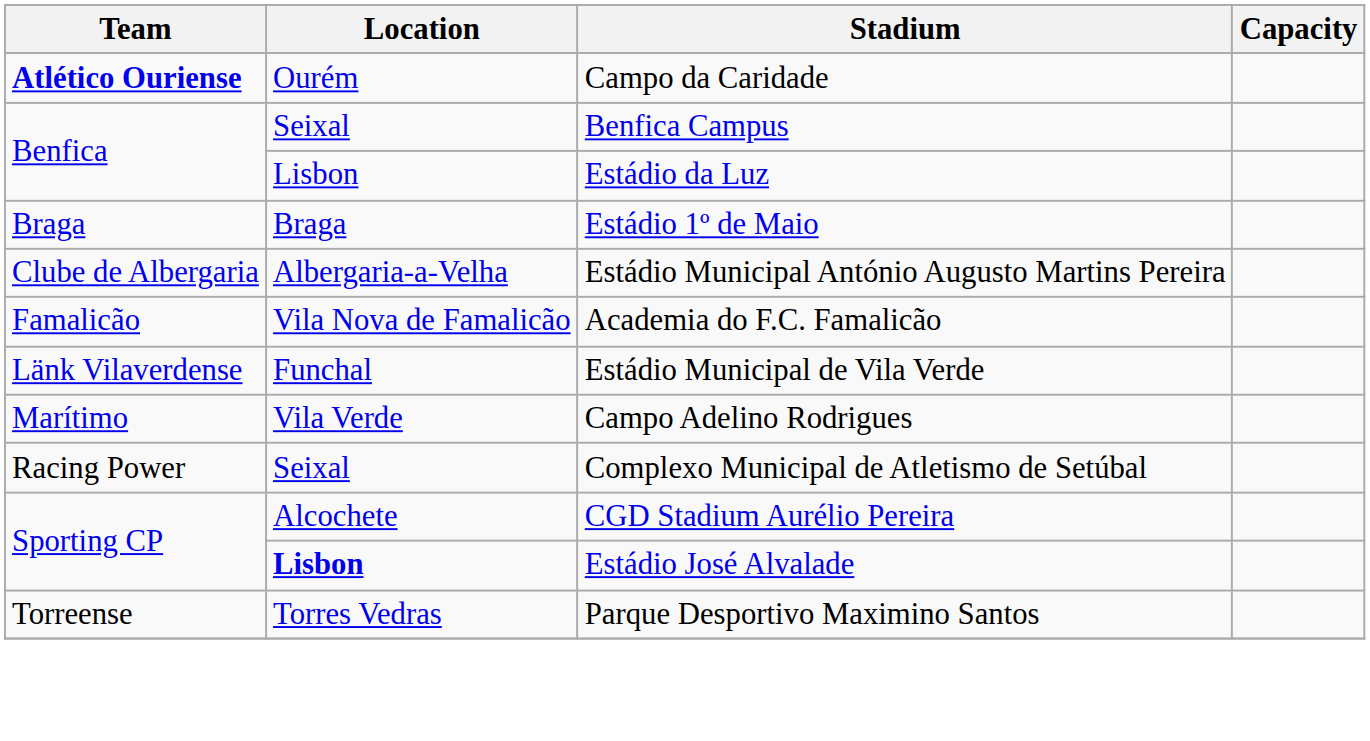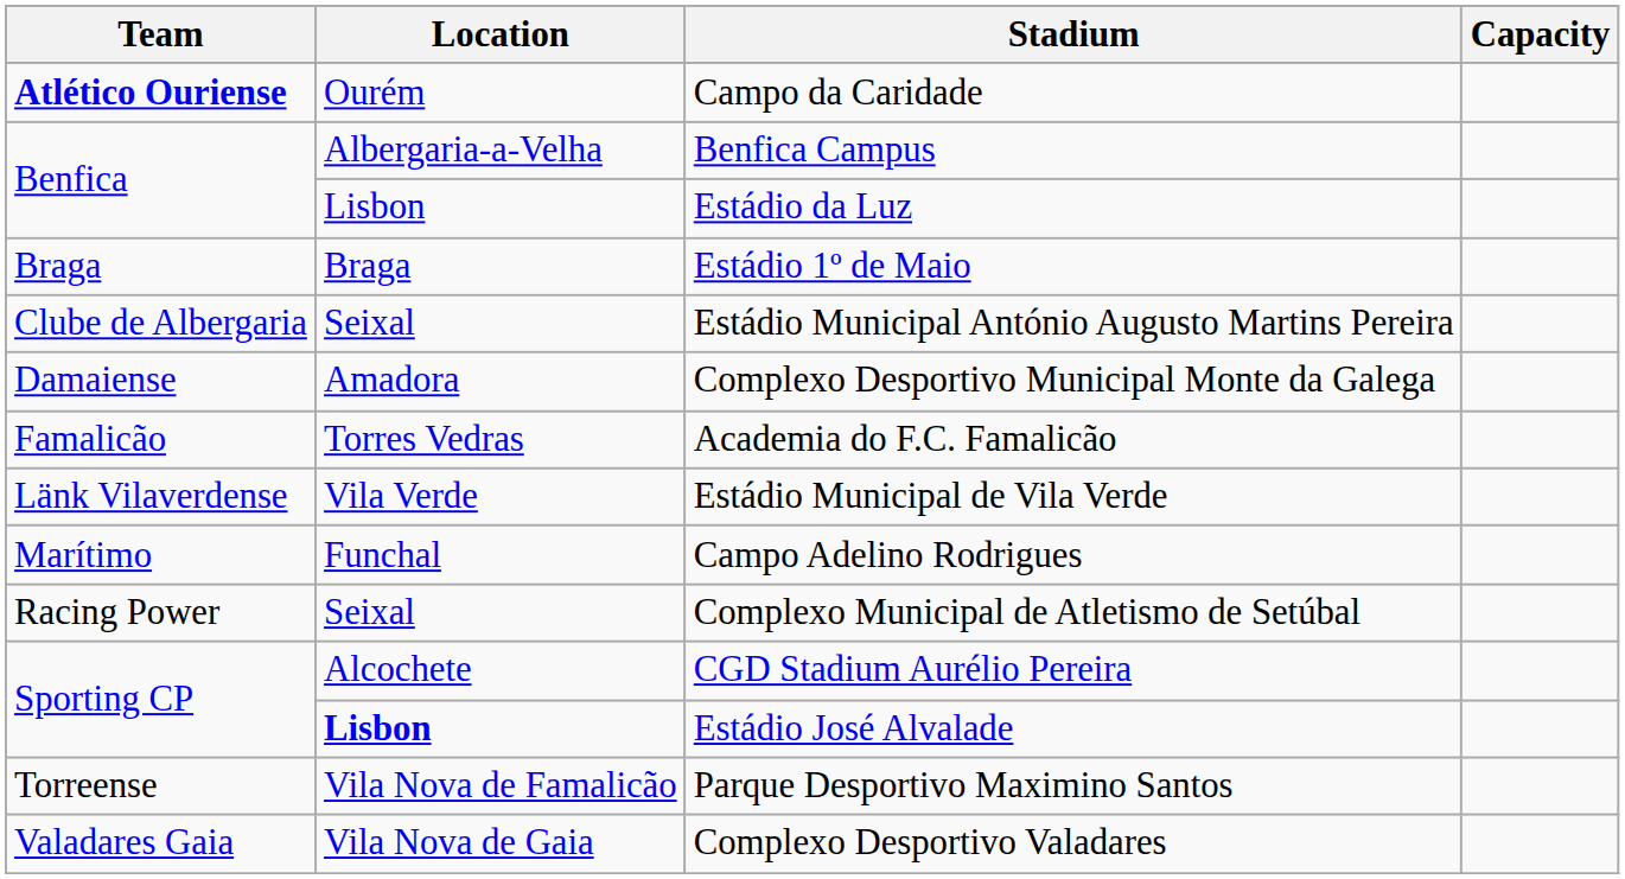Benfica Campus | Location: Seixal -> Albergaria-a-Velha
Estádio Municipal António Augusto Martins Pereira | Location: Albergaria-a-Velha -> Seixal
+ row: Damaiense | Amadora | Complexo Desportivo Municipal Monte da Galega
Academia do F.C. Famalicão | Location: Vila Nova de Famalicão -> Torres Vedras
Estádio Municipal de Vila Verde | Location: Funchal -> Vila Verde
Campo Adelino Rodrigues | Location: Vila Verde -> Funchal
Parque Desportivo Maximino Santos | Location: Torres Vedras -> Vila Nova de Famalicão
+ row: Valadares Gaia | Vila Nova de Gaia | Complexo Desportivo Valadares
